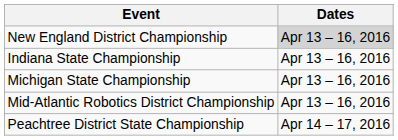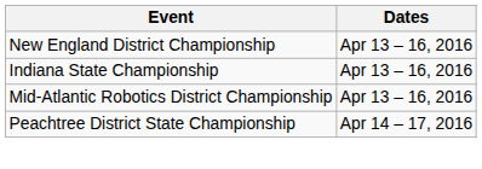New England District Championship | Dates: lightgrey background -> no background
- row: Michigan State Championship | Apr 13 – 16, 2016
